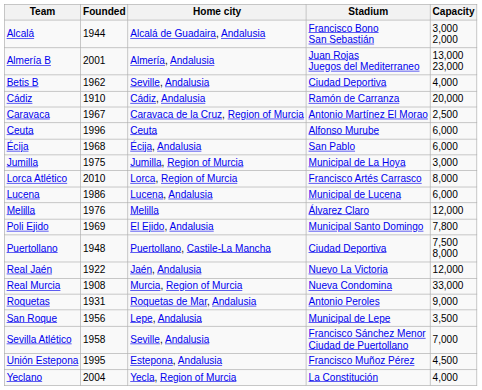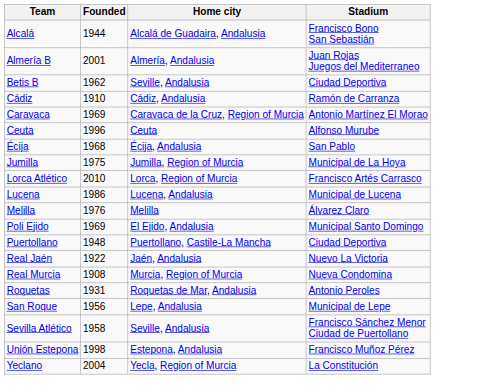- column: Capacity | 3,000 2,000 | 13,000 23,000 | 4,000 | 20,000 | 2,500 | 6,000 | 6,000 | 3,000 | 8,000 | 6,000 | 12,000 | 7,800 | 7,500 8,000 | 12,000 | 33,000 | 9,000 | 3,500 | 7,000 | 4,500 | 4,000
Caravaca | Founded: 1967 -> 1969
Unión Estepona | Founded: 1995 -> 1998
